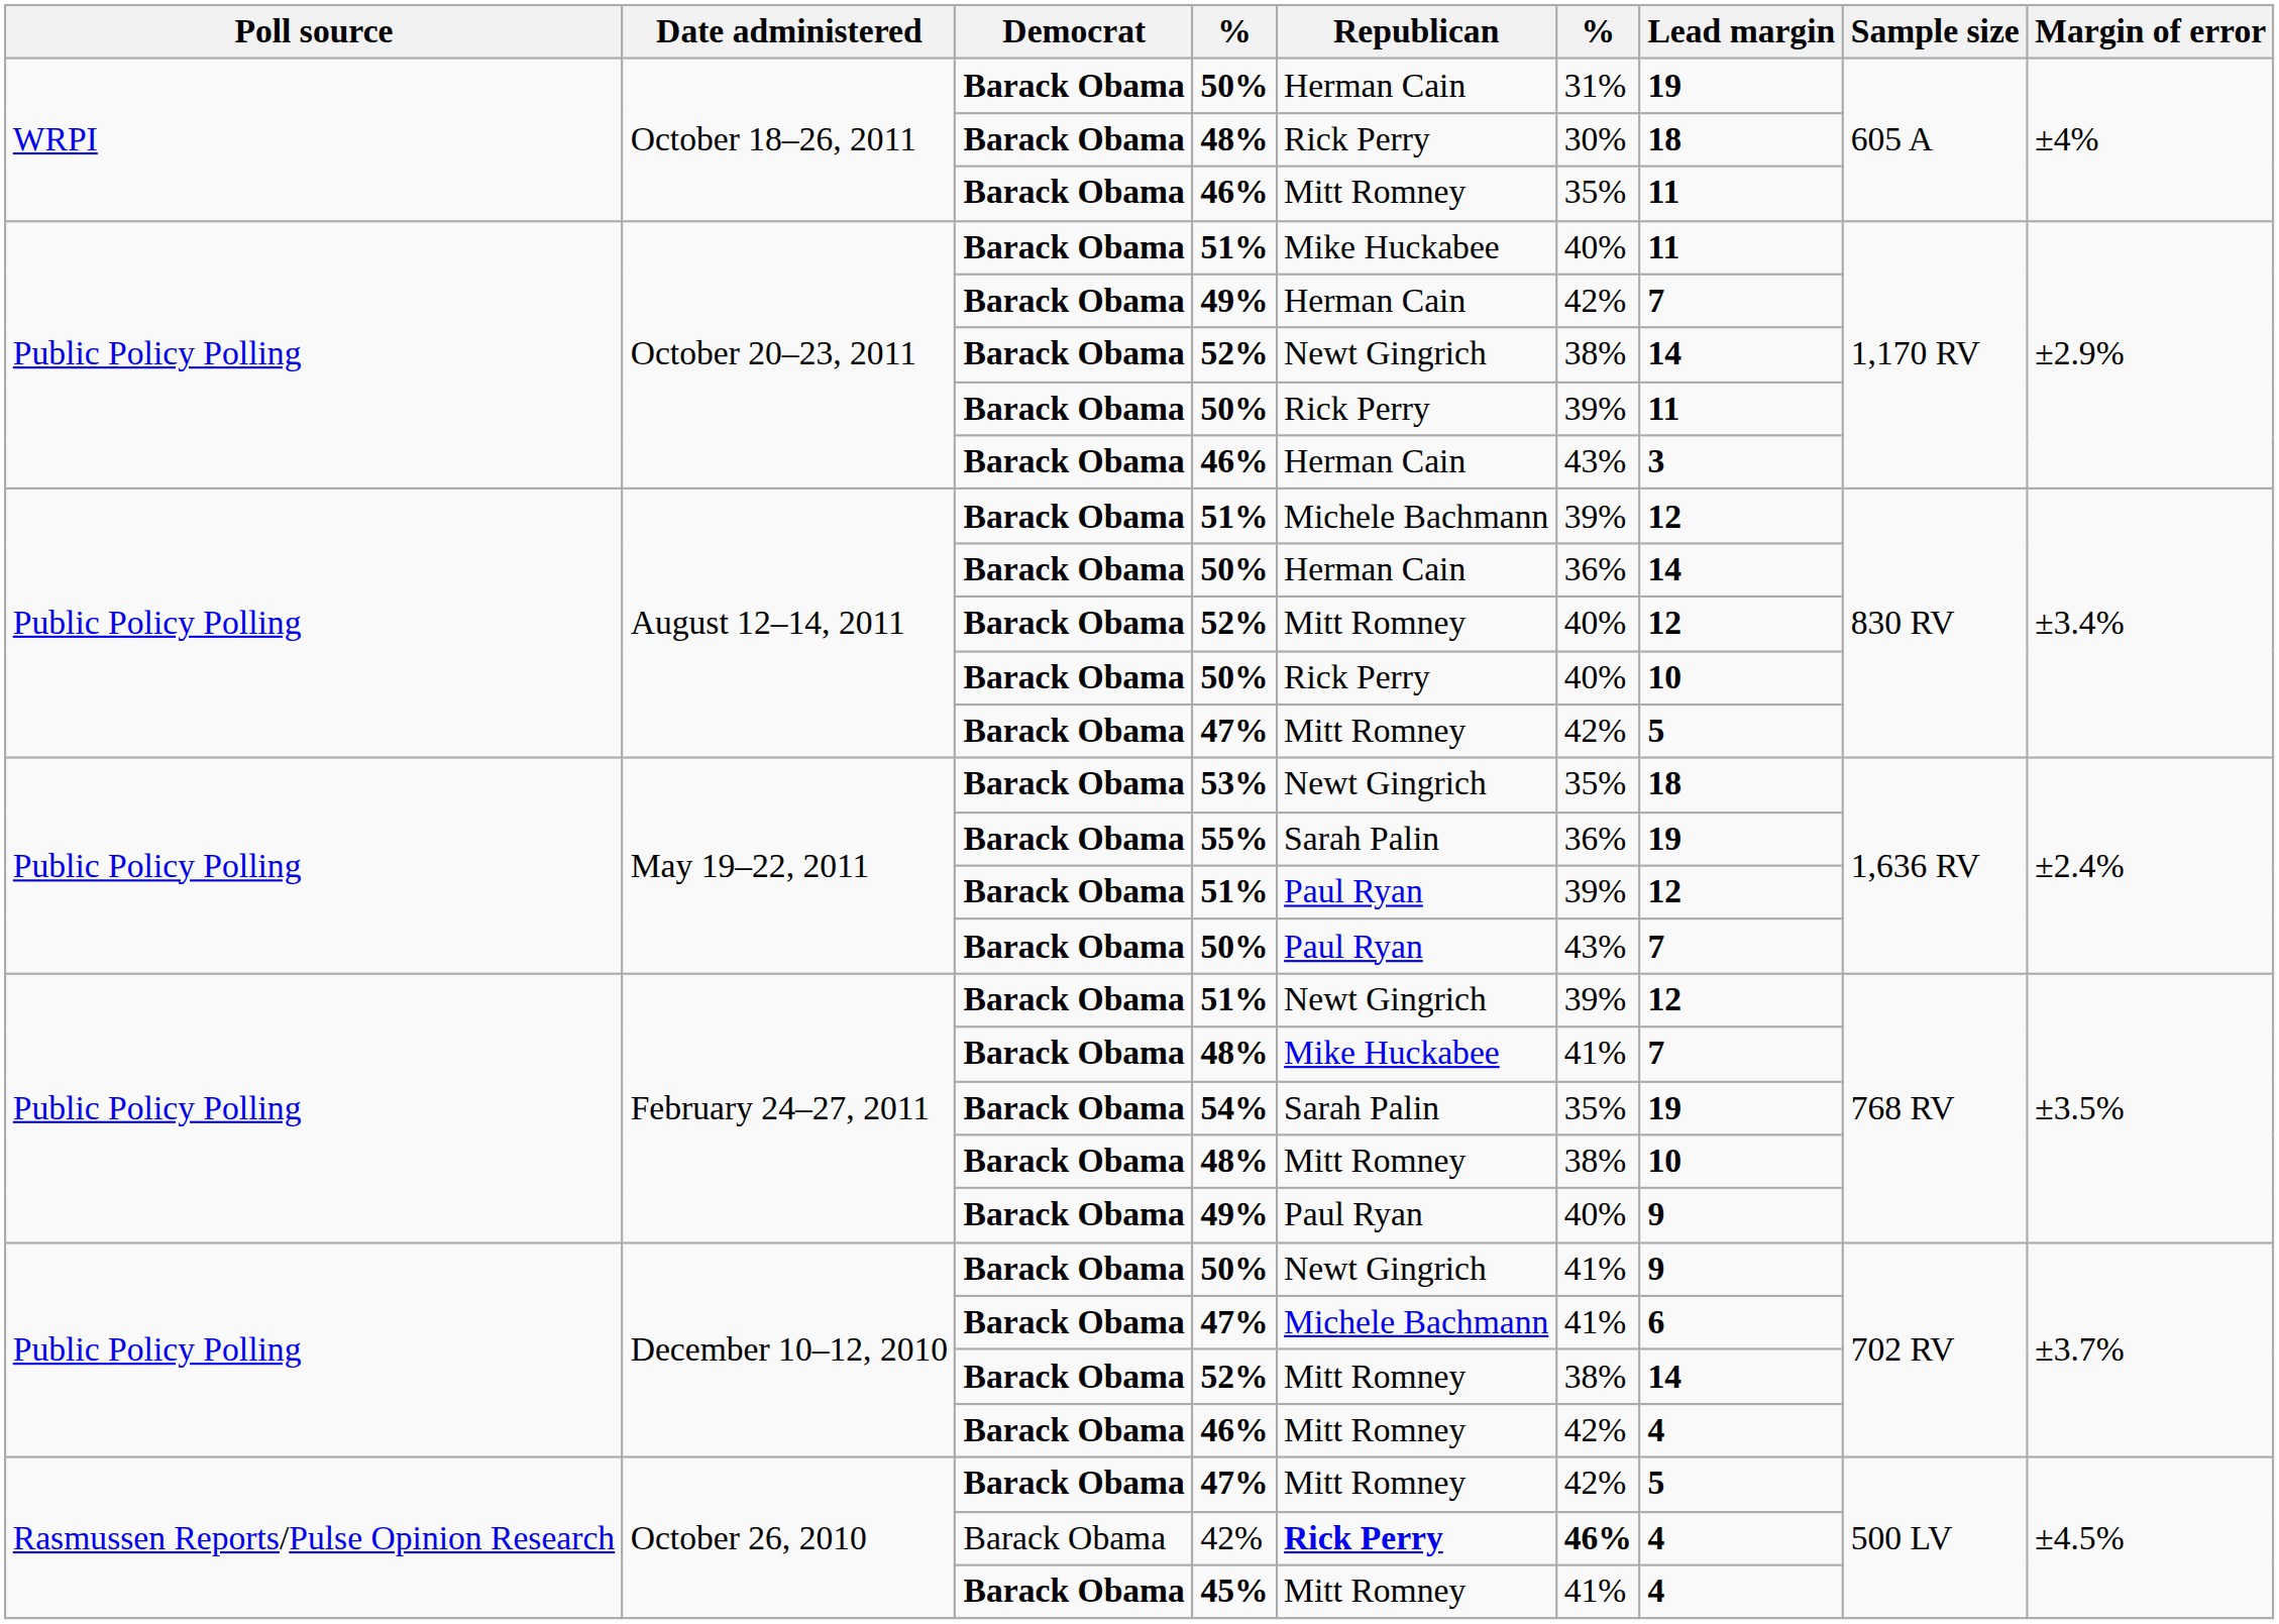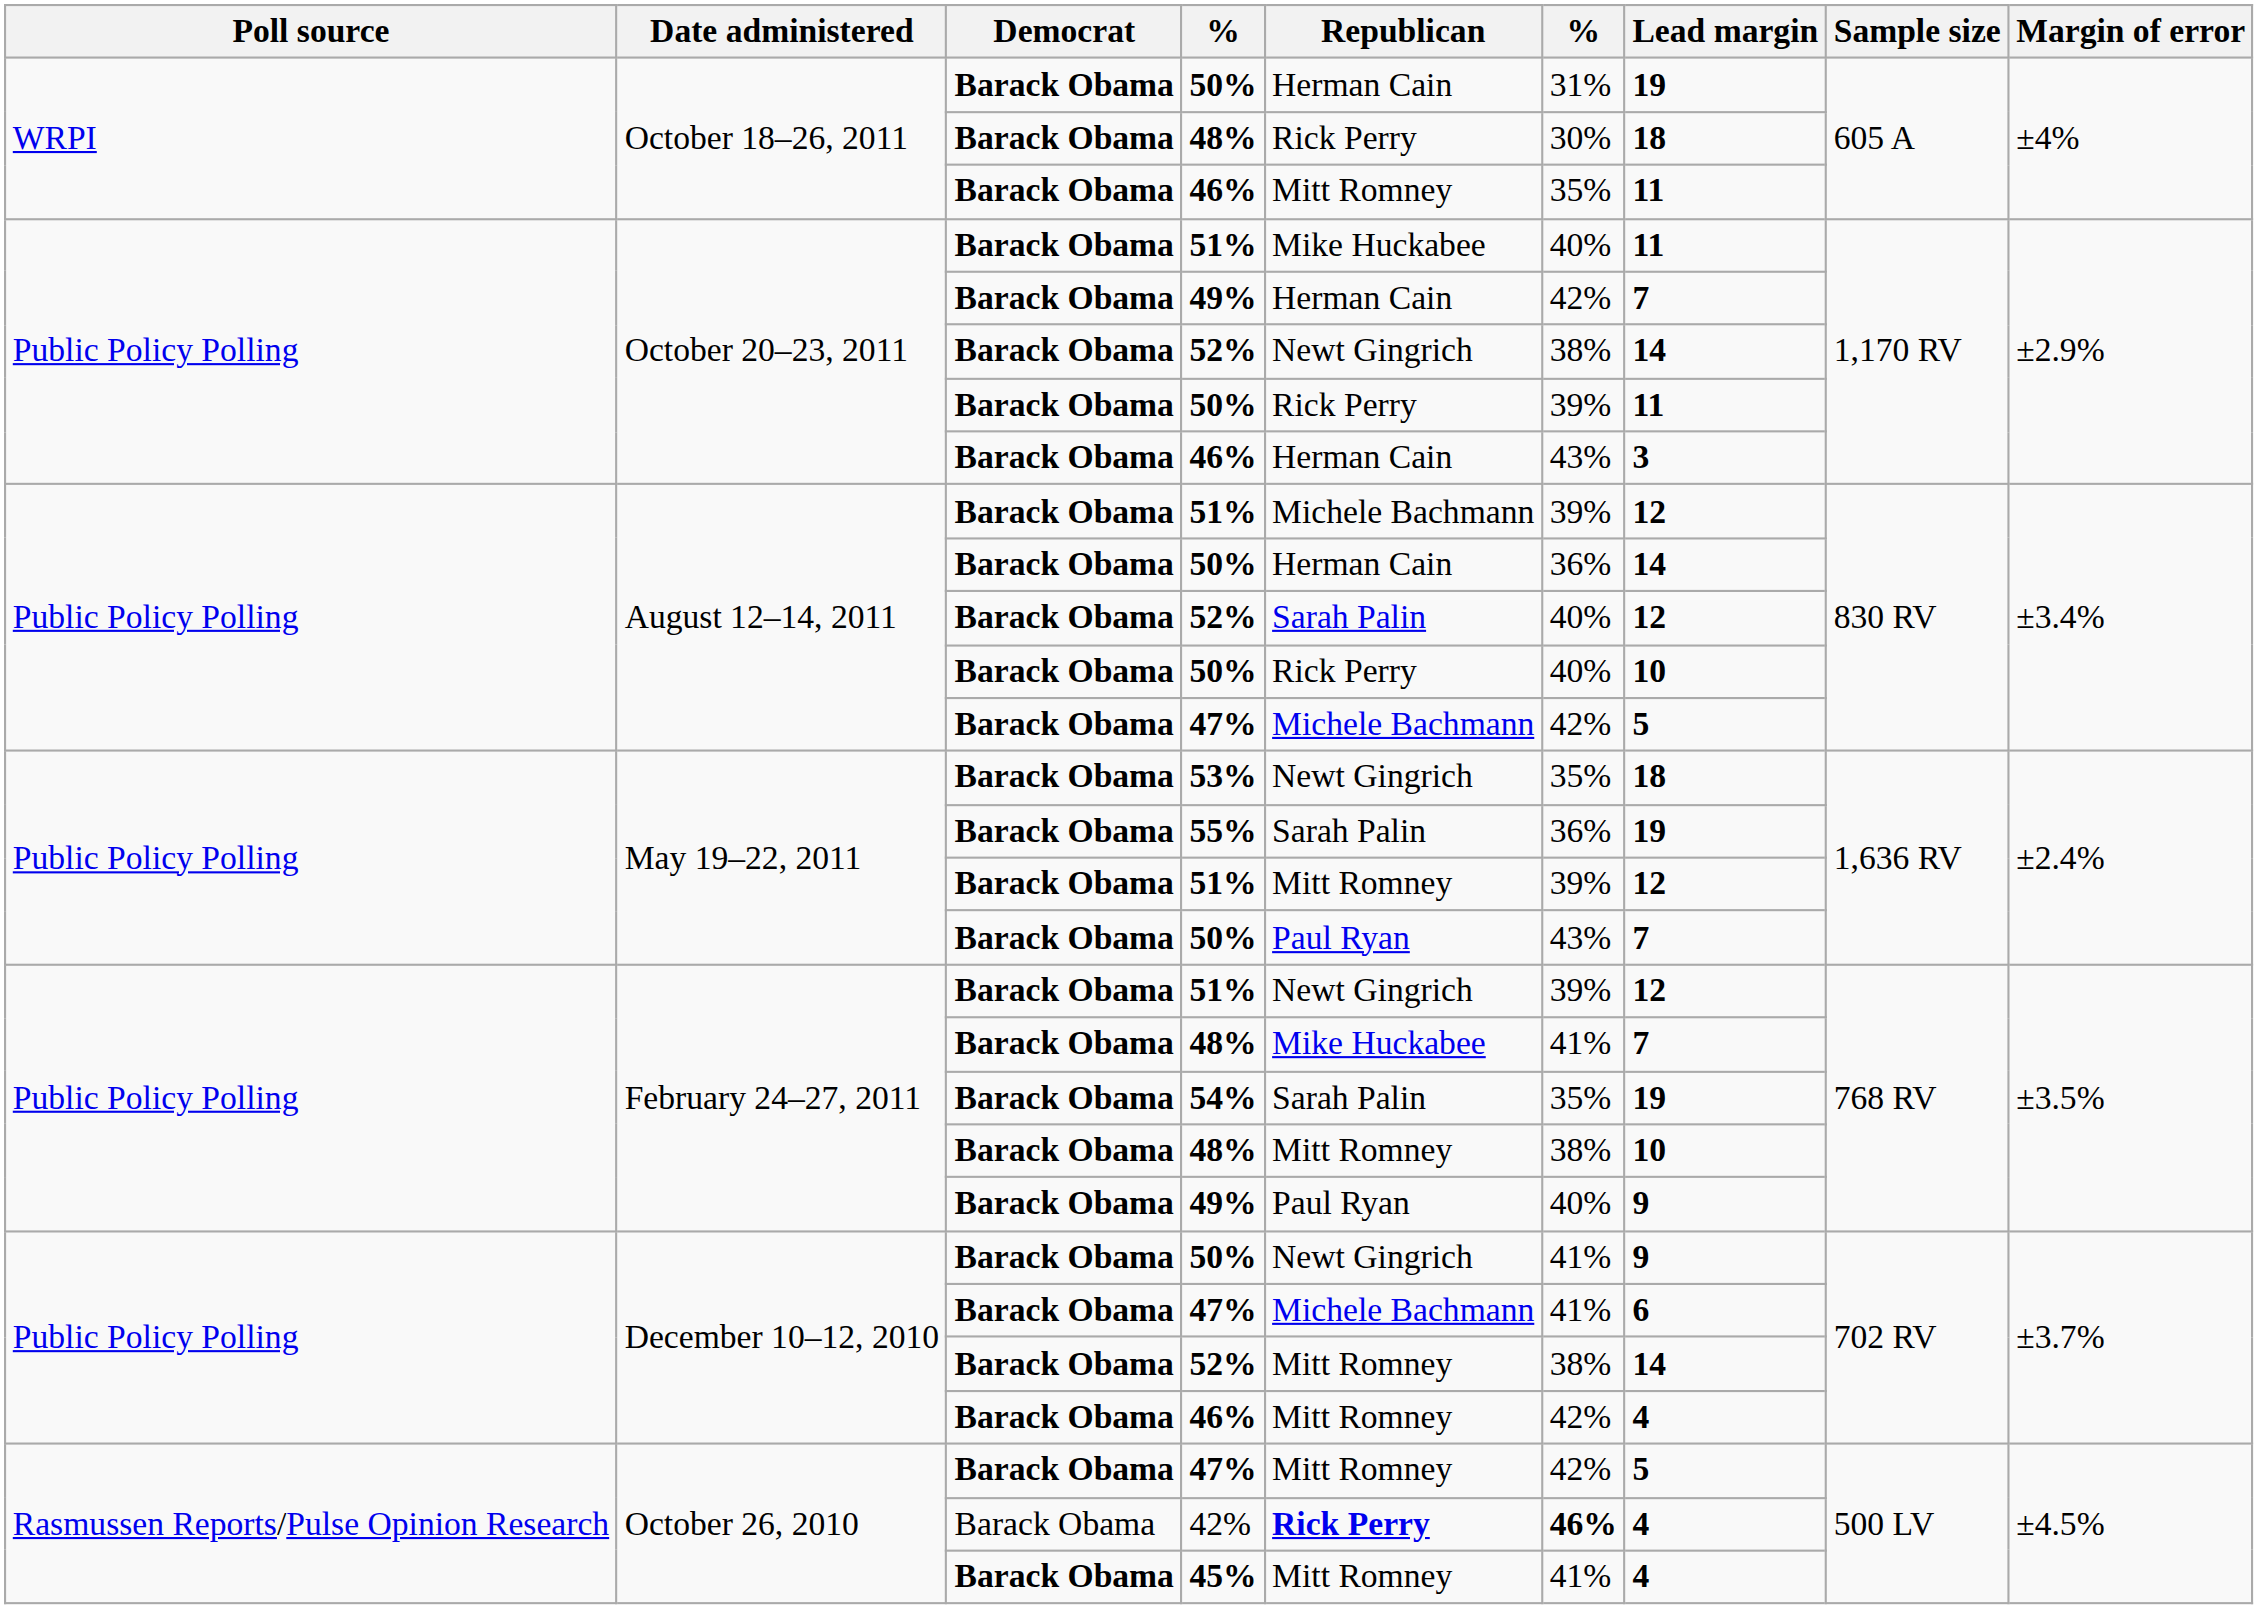August 12–14, 2011 / 52% | Republican: Mitt Romney -> Sarah Palin
August 12–14, 2011 / 47% | Republican: Mitt Romney -> Michele Bachmann
May 19–22, 2011 / 51% | Republican: Paul Ryan -> Mitt Romney
